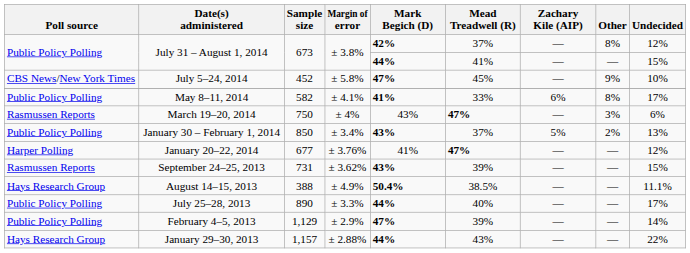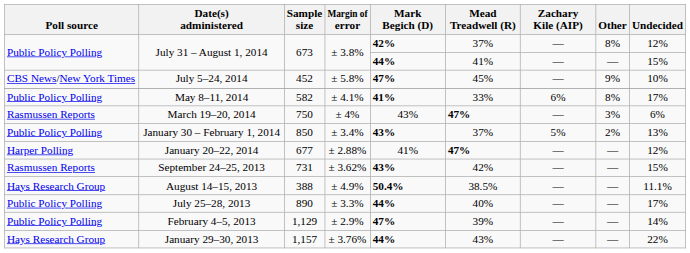January 20–22, 2014 | Margin of error: ± 3.76% -> ± 2.88%
September 24–25, 2013 | Mead Treadwell (R): 39% -> 42%
January 29–30, 2013 | Margin of error: ± 2.88% -> ± 3.76%
